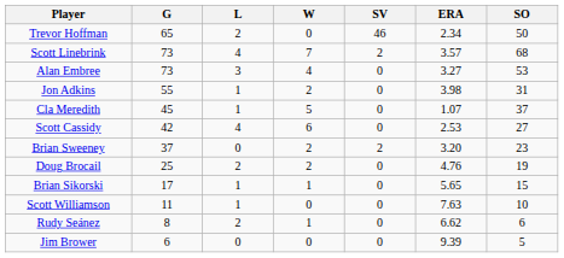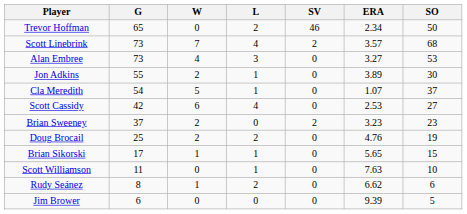columns swapped: W <-> L
Jon Adkins | ERA: 3.98 -> 3.89
Jon Adkins | SO: 31 -> 30
Cla Meredith | G: 45 -> 54
Brian Sweeney | ERA: 3.20 -> 3.23
